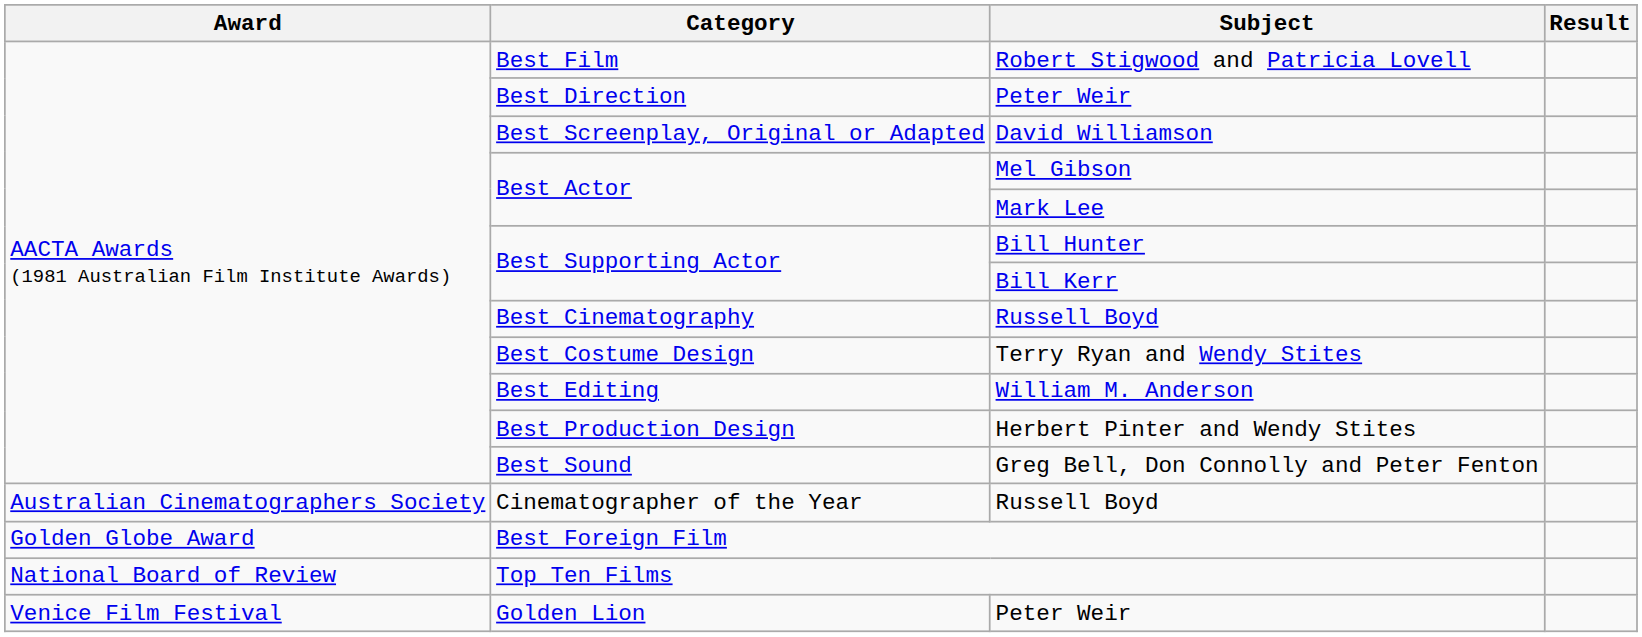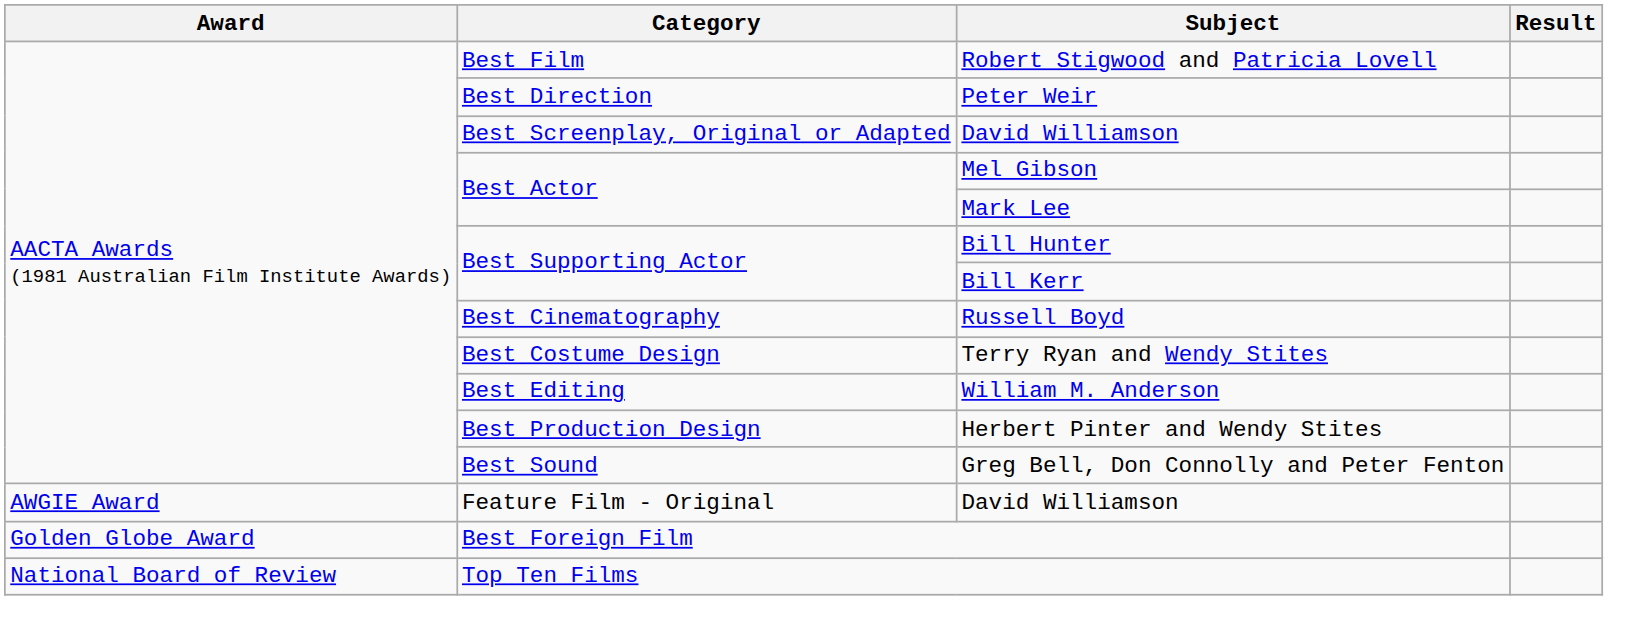- row: Australian Cinematographers Society | Cinematographer of the Year | Russell Boyd
+ row: AWGIE Award | Feature Film - Original | David Williamson
- row: Venice Film Festival | Golden Lion | Peter Weir
